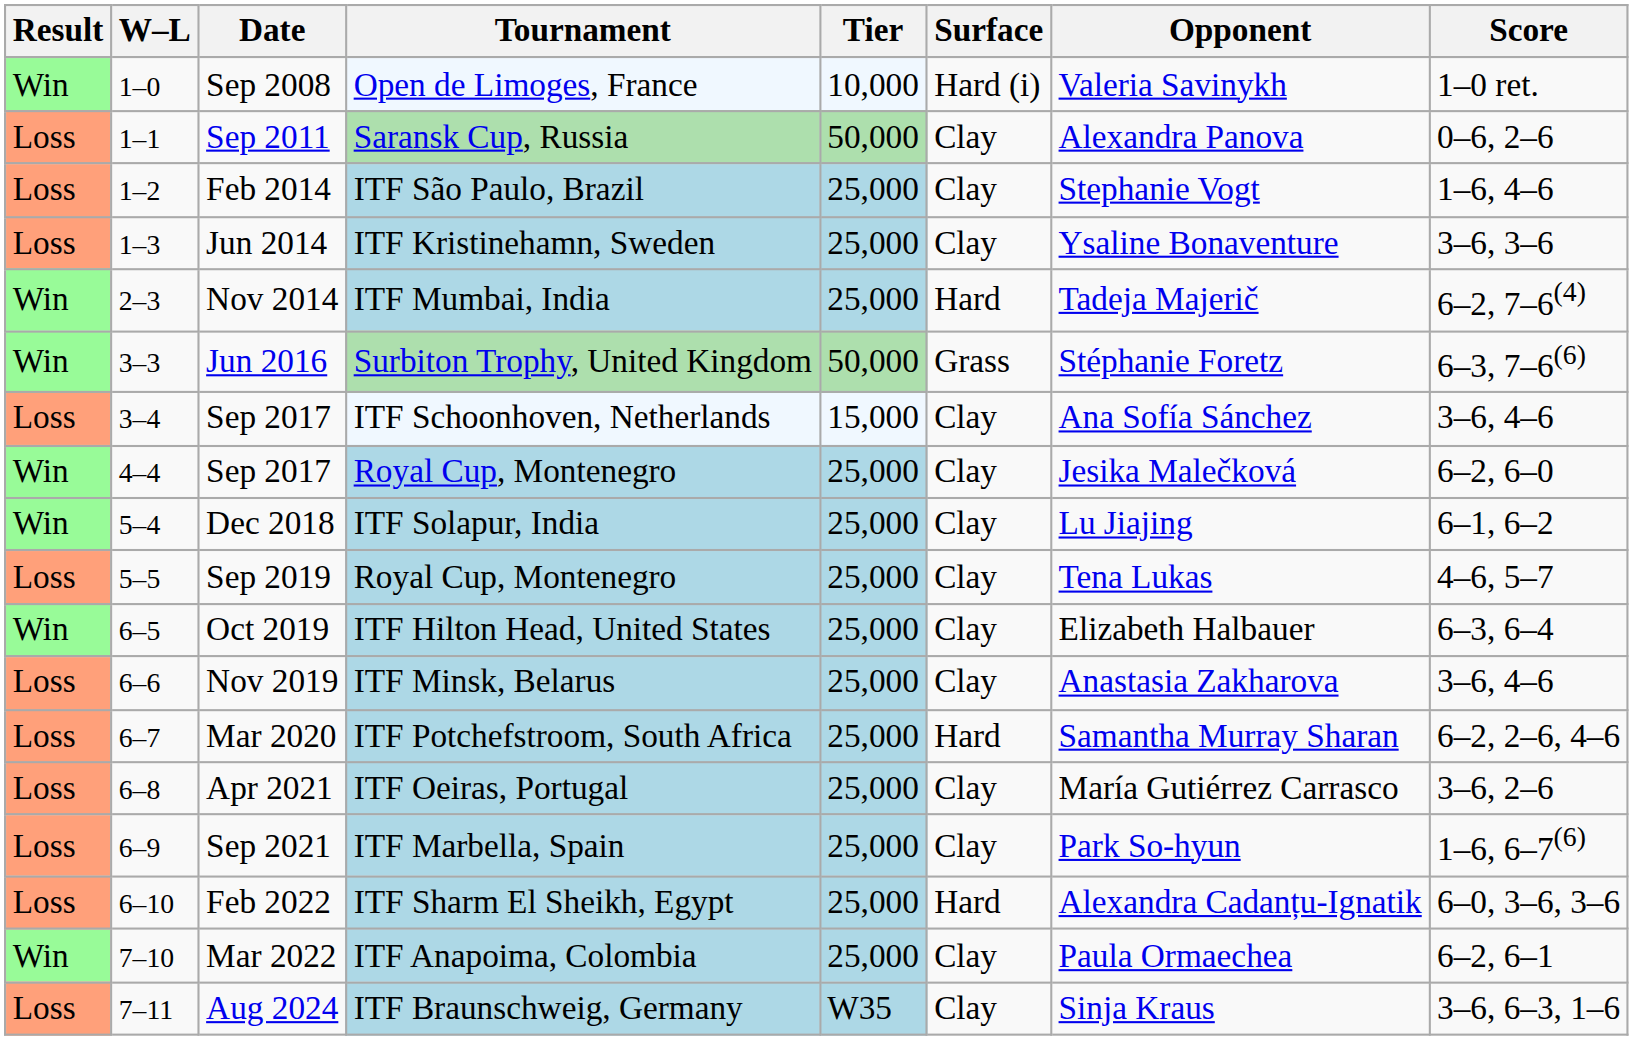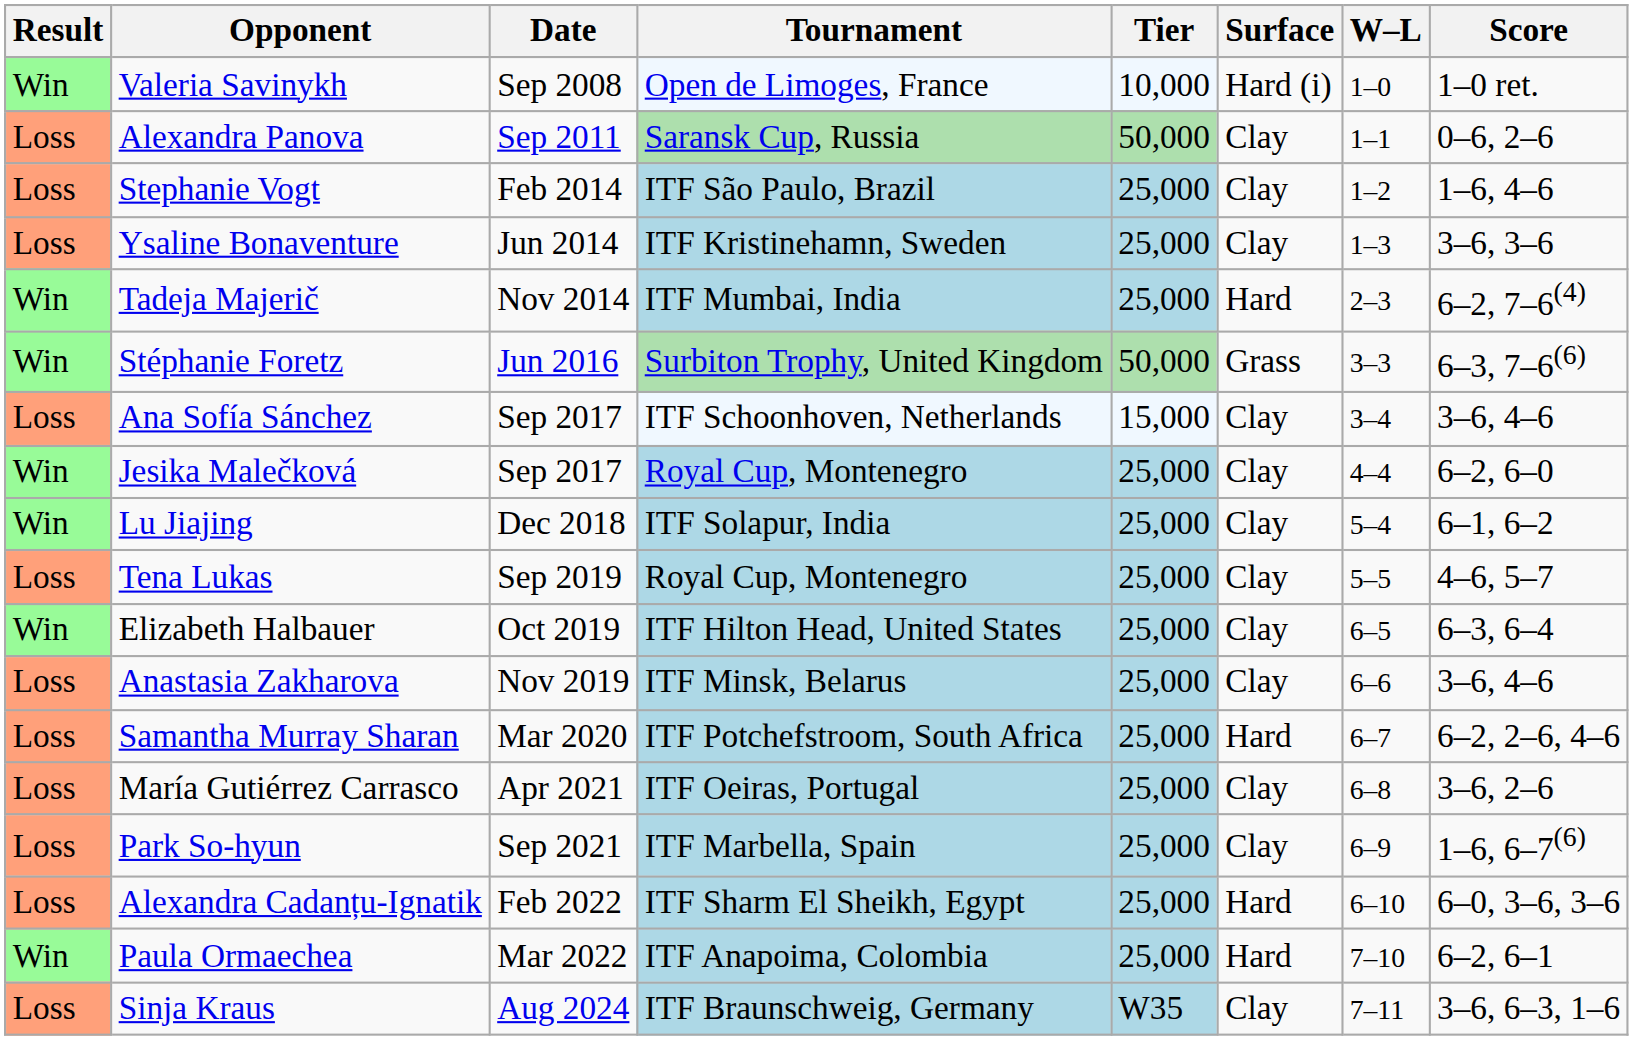columns swapped: W–L <-> Opponent
Mar 2022 | Surface: Clay -> Hard
